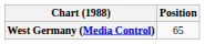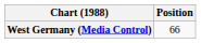West Germany (Media Control) | Position: 65 -> 66
